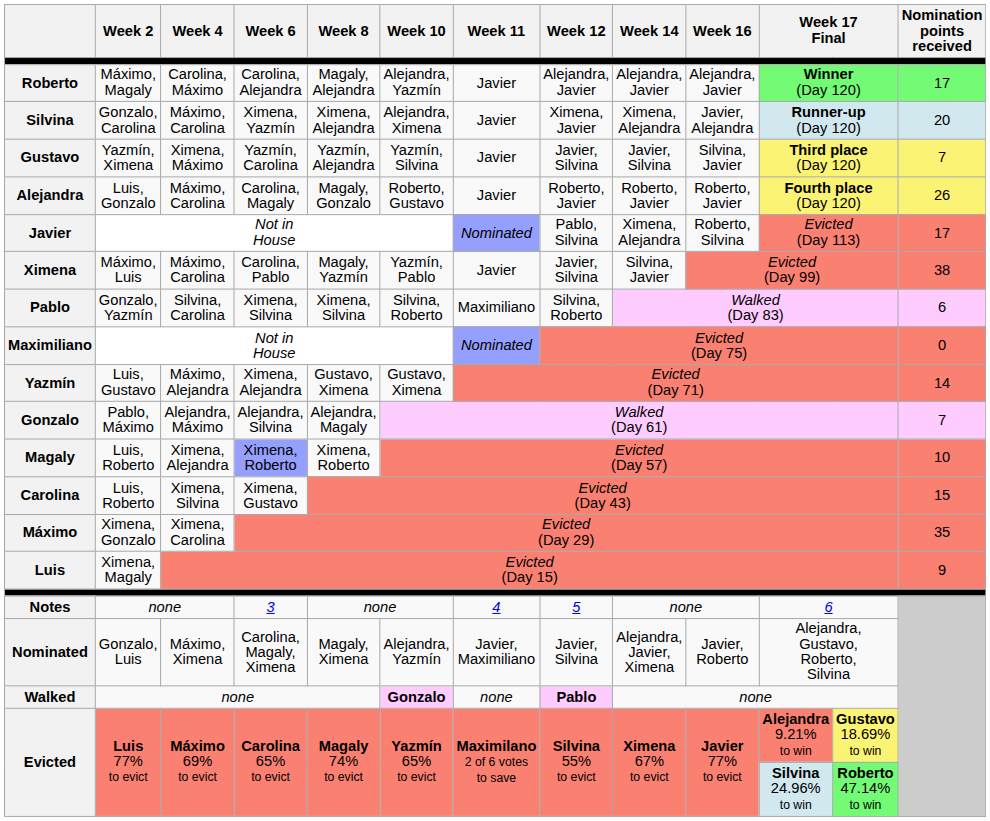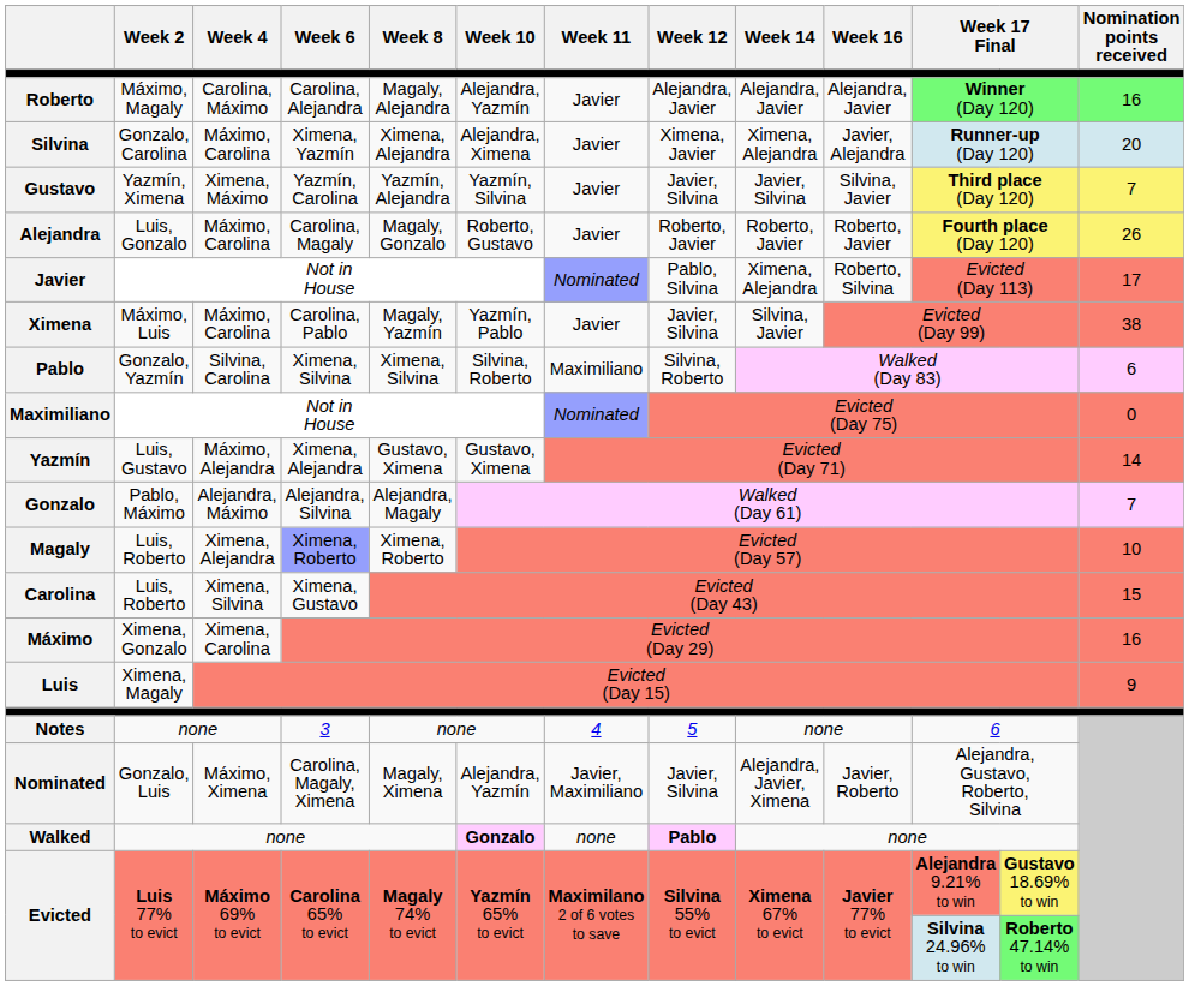Roberto | Nomination points received: 17 -> 16
Máximo | Nomination points received: 35 -> 16
